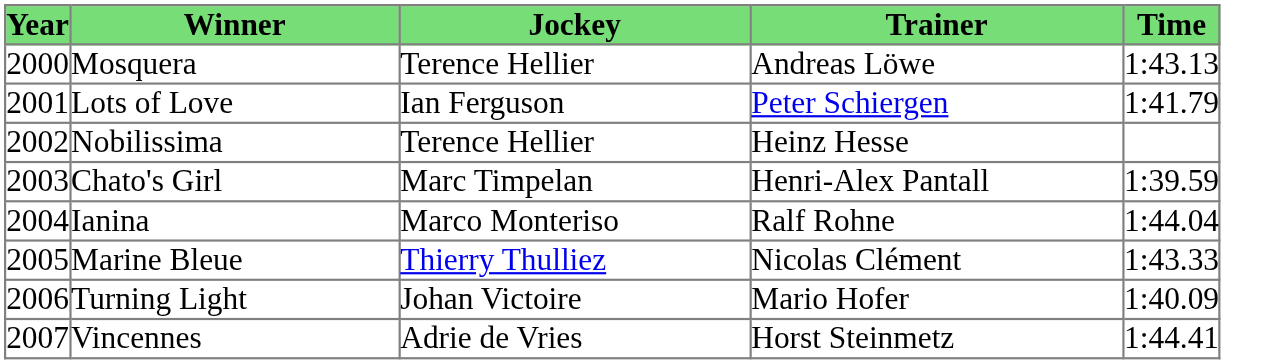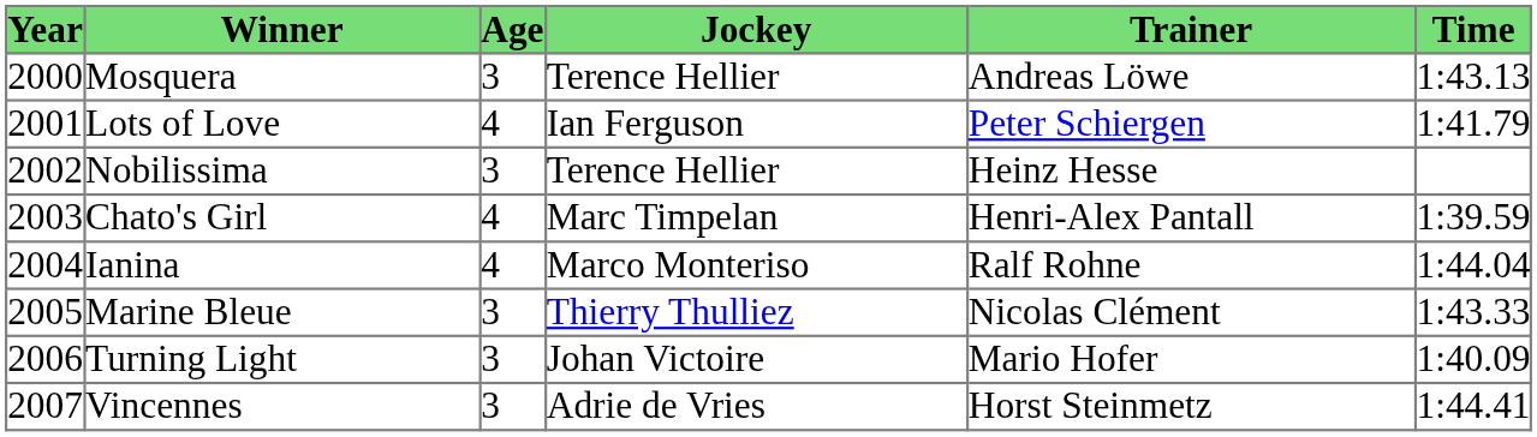+ column: Age | 3 | 4 | 3 | 4 | 4 | 3 | 3 | 3
